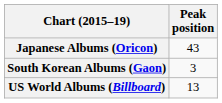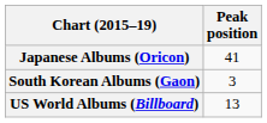Japanese Albums (Oricon) | Peak position: 43 -> 41
